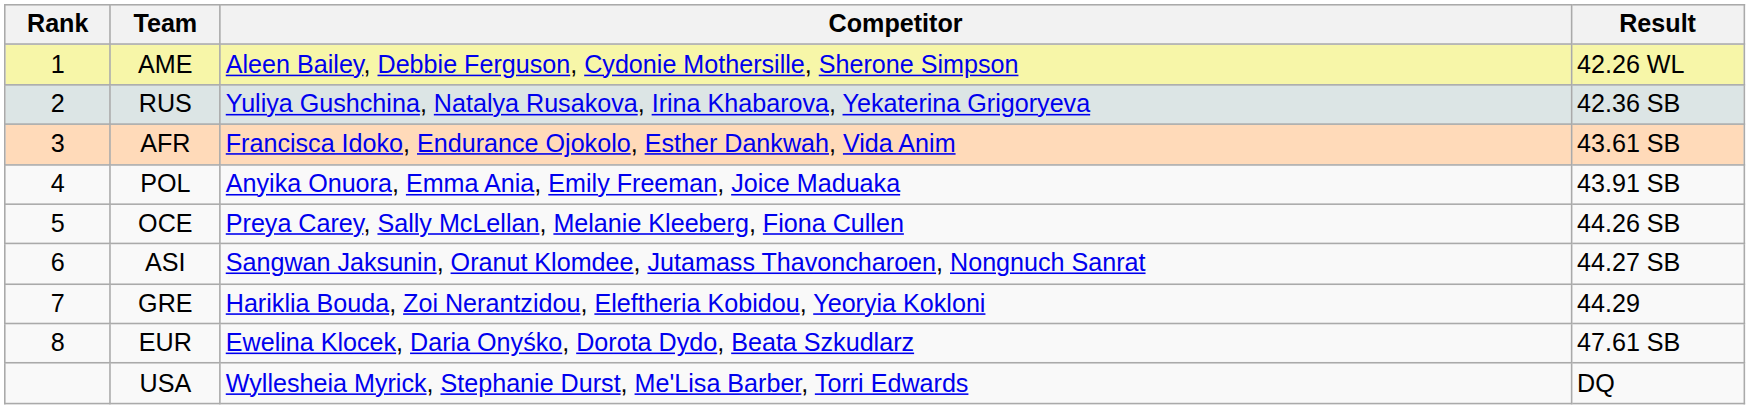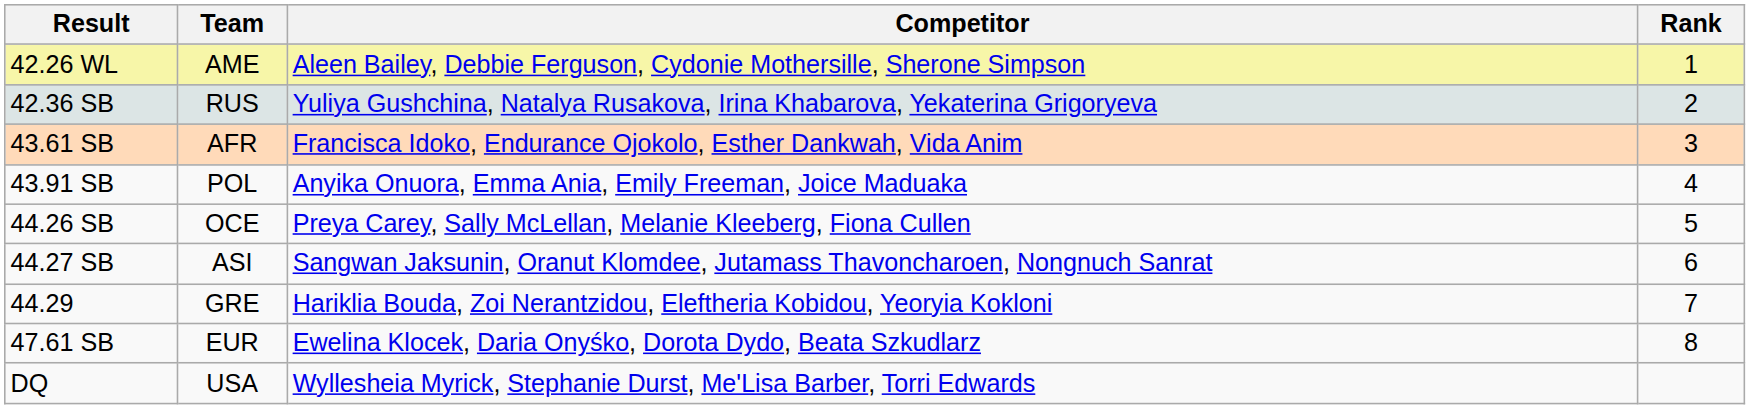columns swapped: Rank <-> Result
